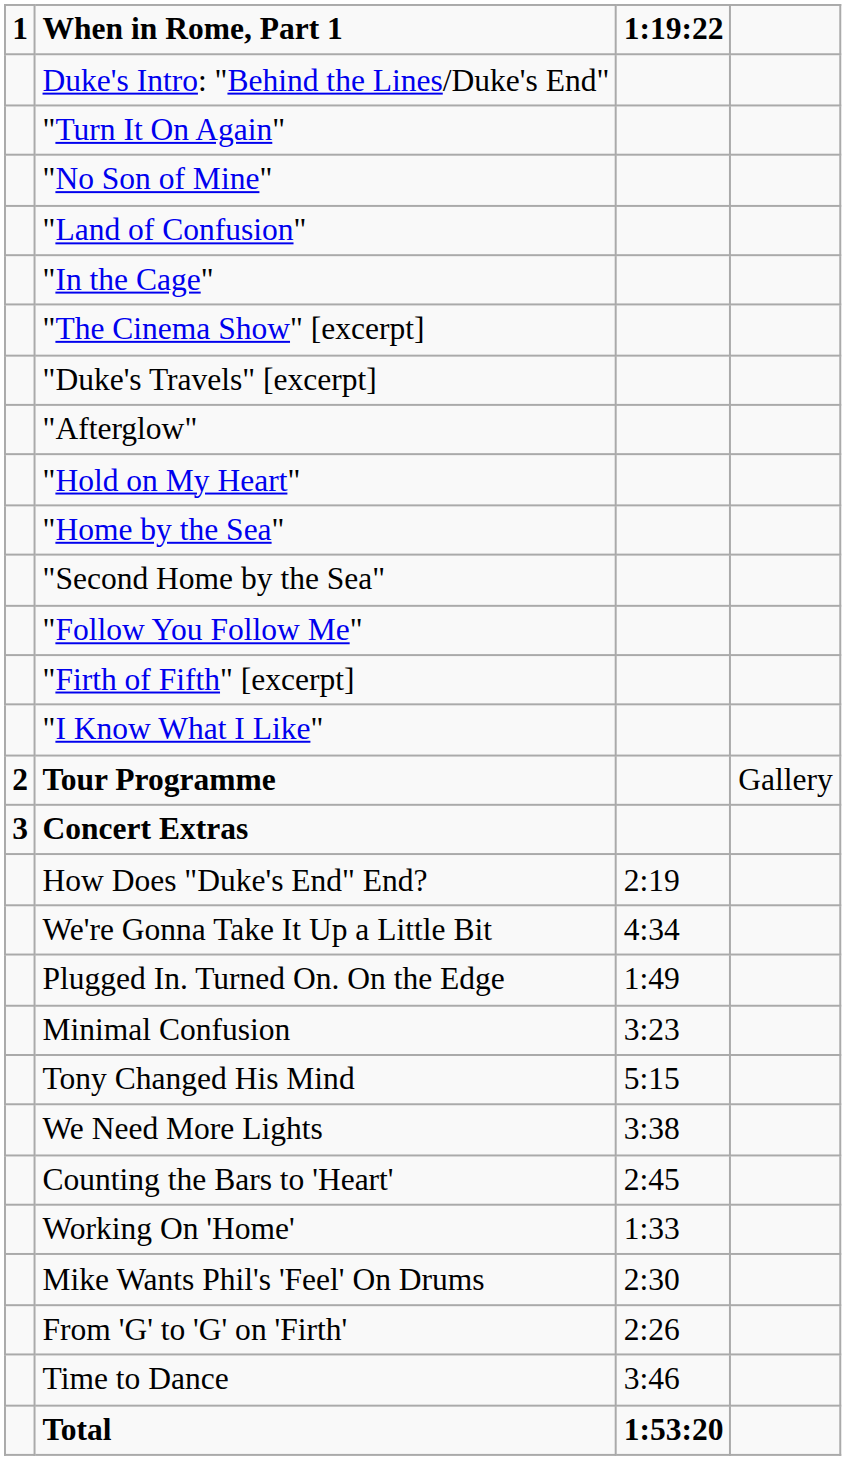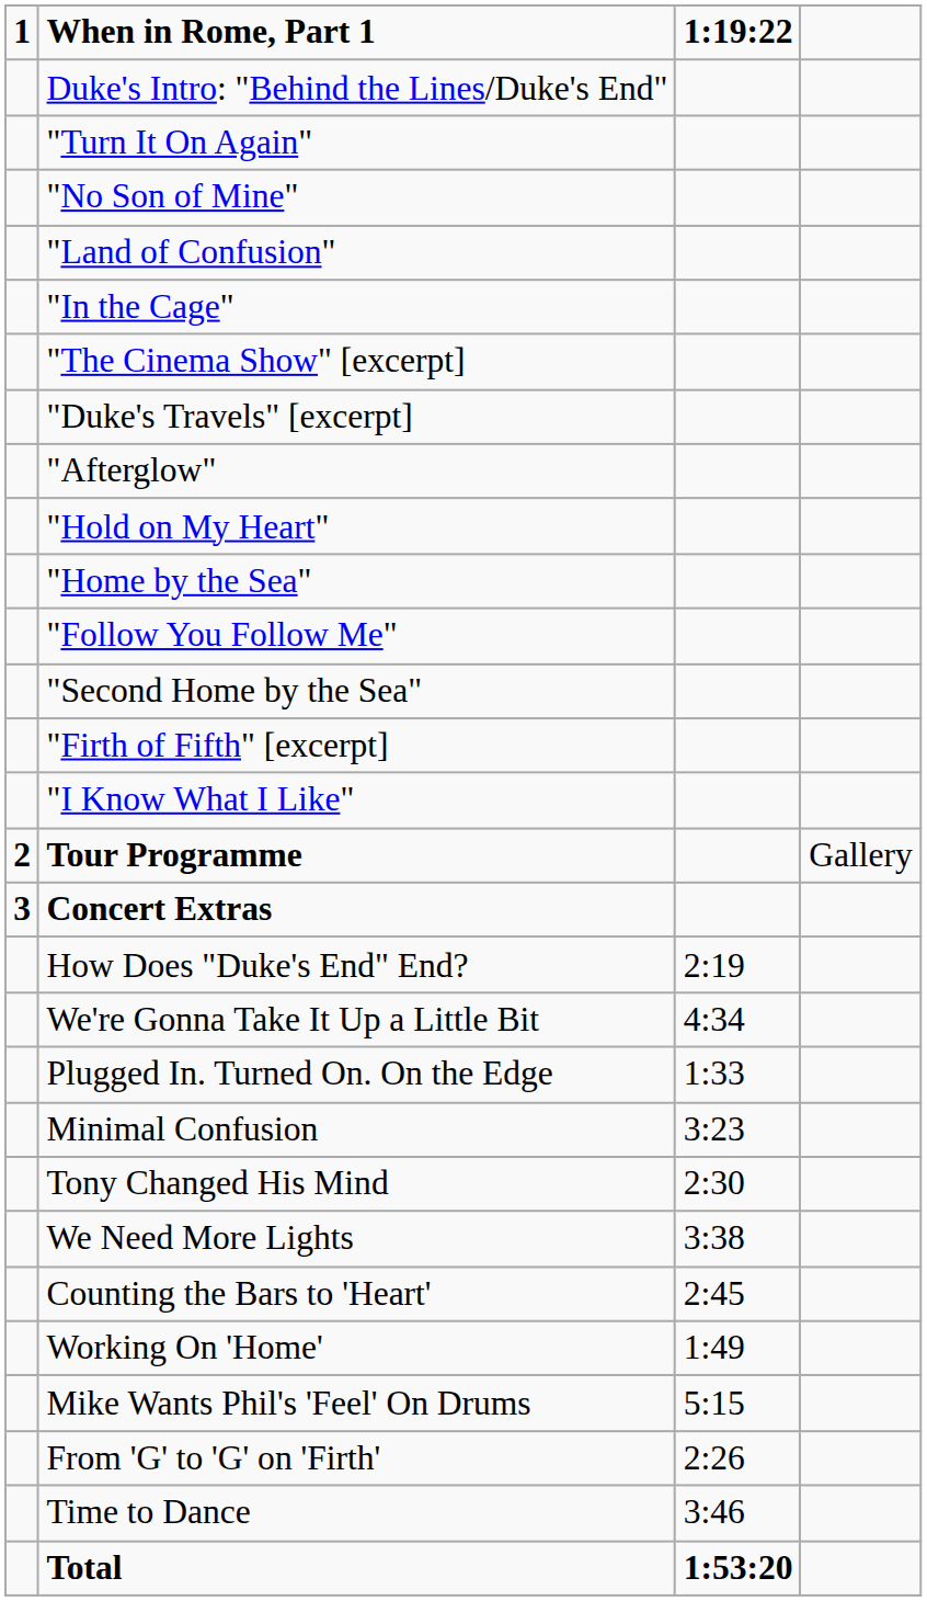rows swapped: "Second Home by the Sea" <-> "Follow You Follow Me"
Plugged In. Turned On. On the Edge | 1:19:22: 1:49 -> 1:33
Tony Changed His Mind | 1:19:22: 5:15 -> 2:30
Working On 'Home' | 1:19:22: 1:33 -> 1:49
Mike Wants Phil's 'Feel' On Drums | 1:19:22: 2:30 -> 5:15
